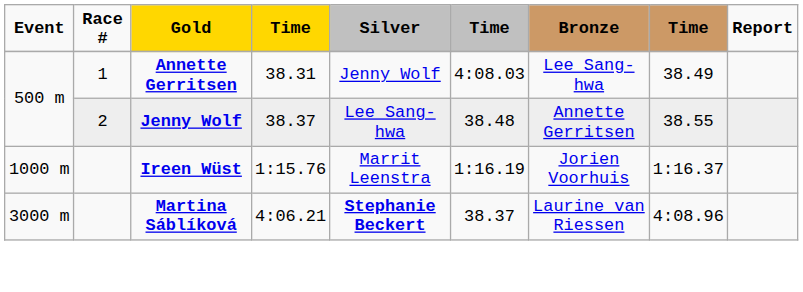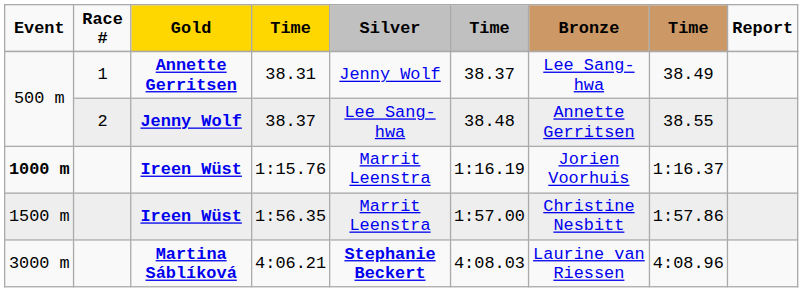38.31 | column 6: 4:08.03 -> 38.37
1:15.76 | Event: normal -> bold
+ row: 1500 m | Ireen Wüst | 1:56.35 | Marrit Leenstra | 1:57.00 | Christine Nesbitt | 1:57.86
4:06.21 | column 6: 38.37 -> 4:08.03
